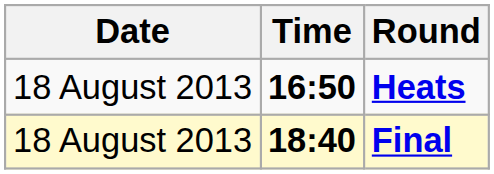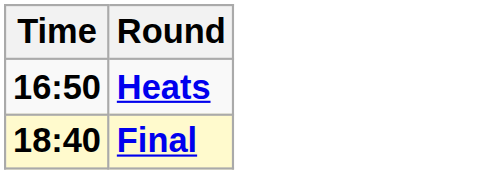- column: Date | 18 August 2013 | 18 August 2013
